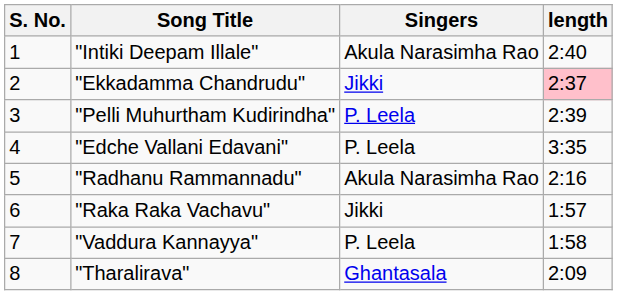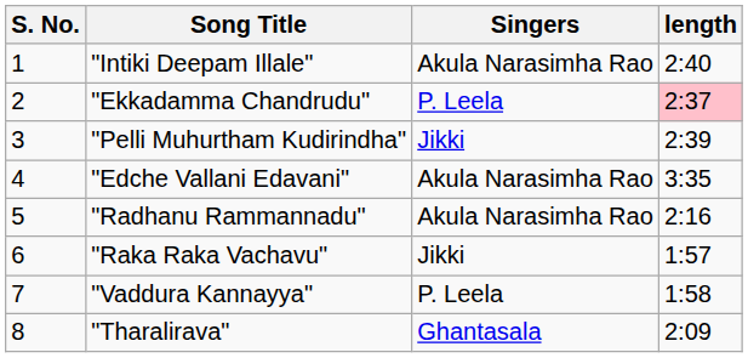"Ekkadamma Chandrudu" | Singers: Jikki -> P. Leela
"Pelli Muhurtham Kudirindha" | Singers: P. Leela -> Jikki
"Edche Vallani Edavani" | Singers: P. Leela -> Akula Narasimha Rao
